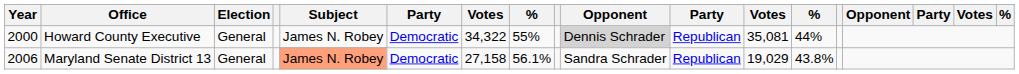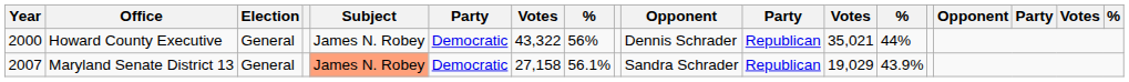Howard County Executive | column 7: 34,322 -> 43,322
Howard County Executive | column 8: 55% -> 56%
Howard County Executive | column 10: lightgrey background -> no background
Howard County Executive | column 12: 35,081 -> 35,021
Maryland Senate District 13 | Year: 2006 -> 2007
Maryland Senate District 13 | column 13: 43.8% -> 43.9%
